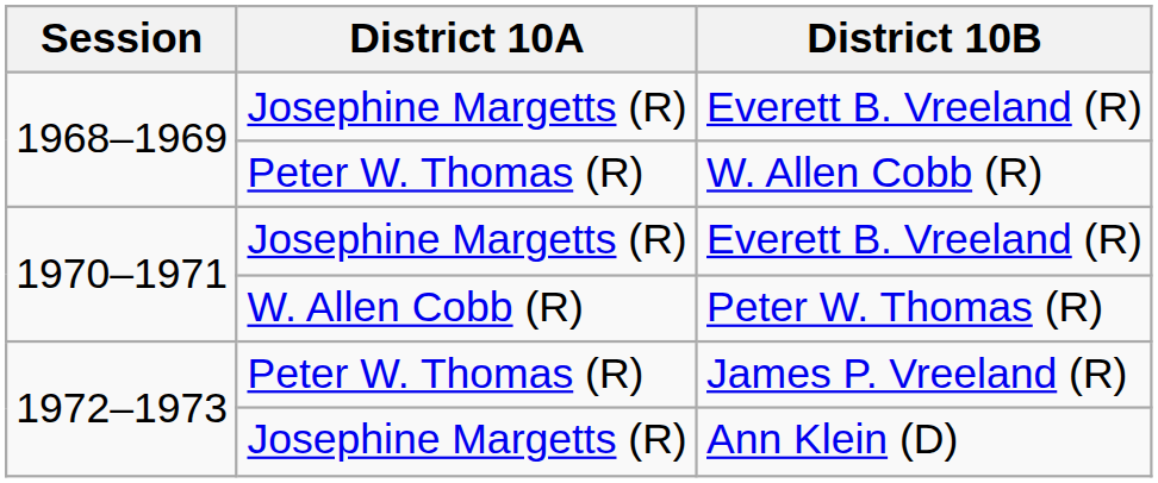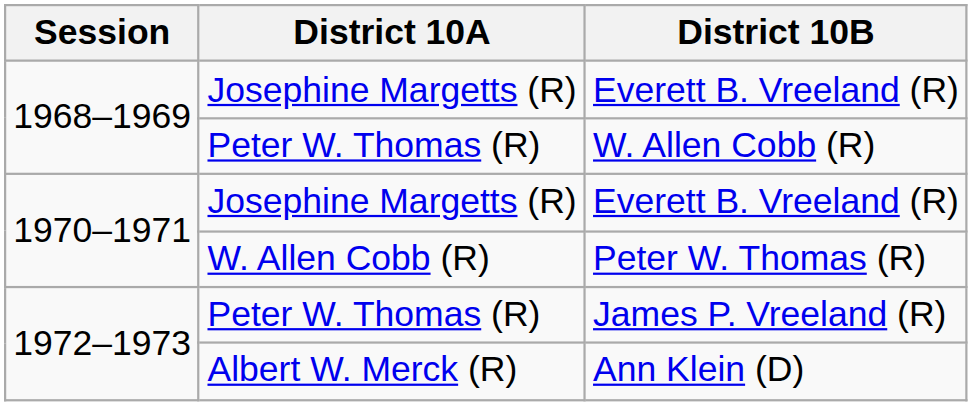Ann Klein (D) | District 10A: Josephine Margetts (R) -> Albert W. Merck (R)
